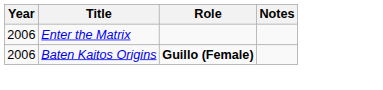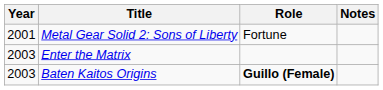+ row: 2001 | Metal Gear Solid 2: Sons of Liberty | Fortune
Enter the Matrix | Year: 2006 -> 2003
Baten Kaitos Origins | Year: 2006 -> 2003
